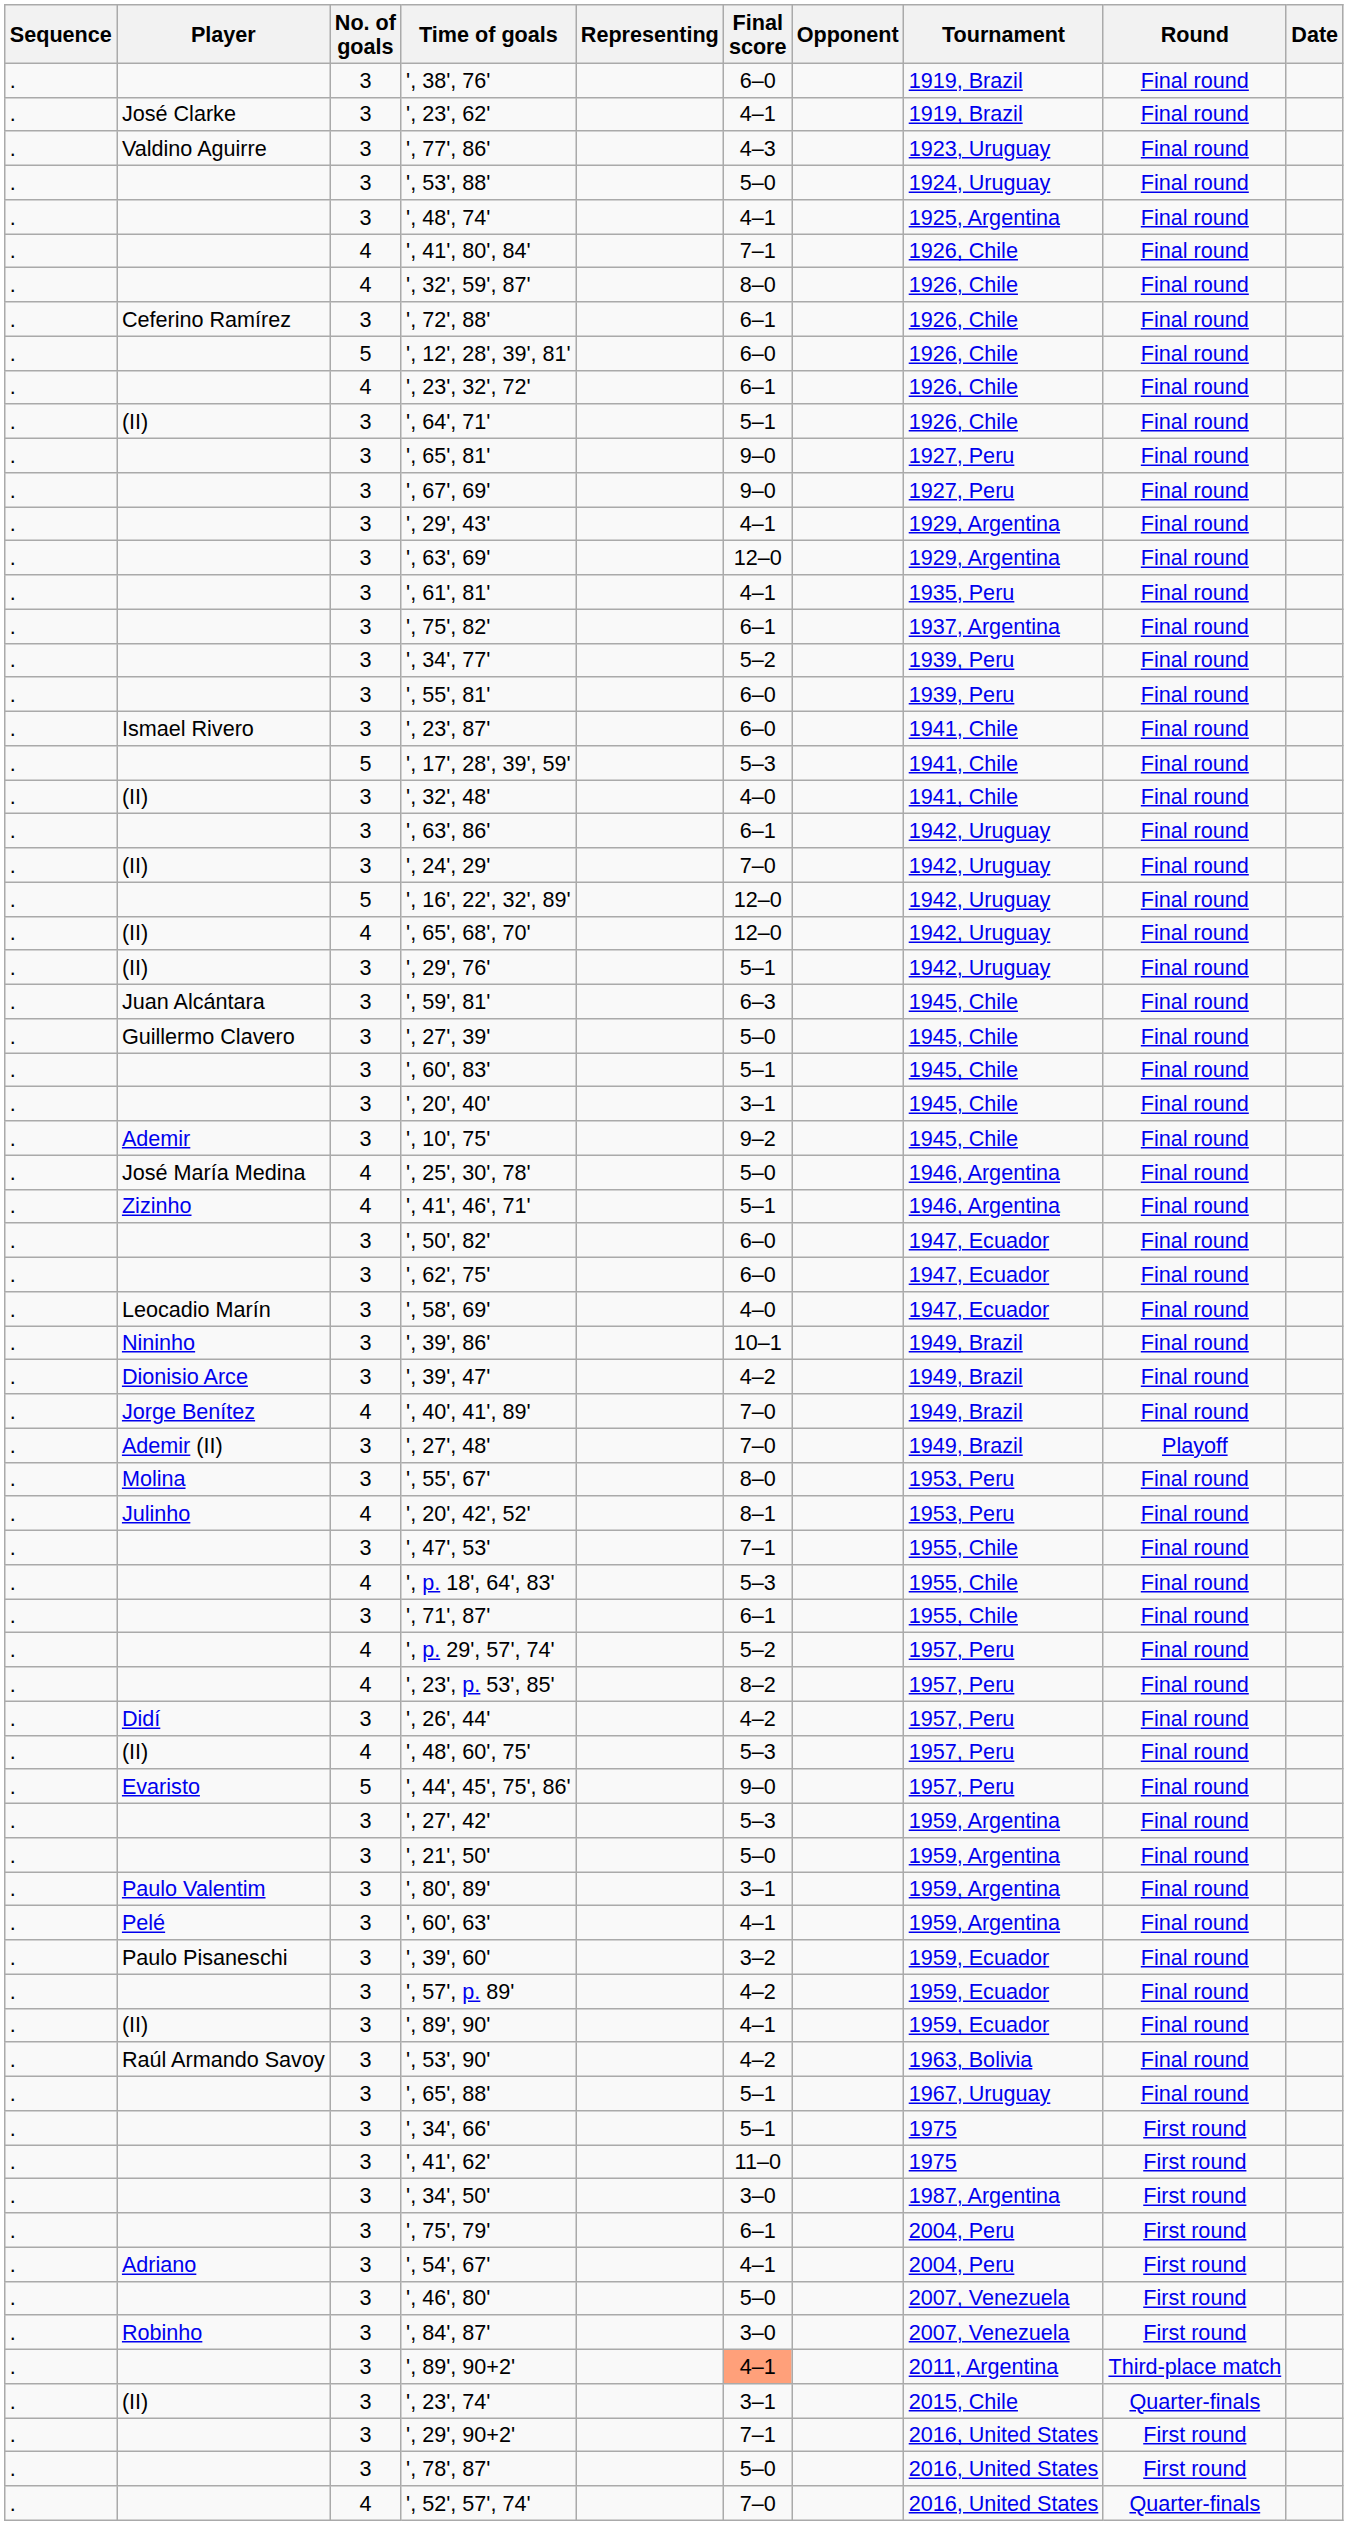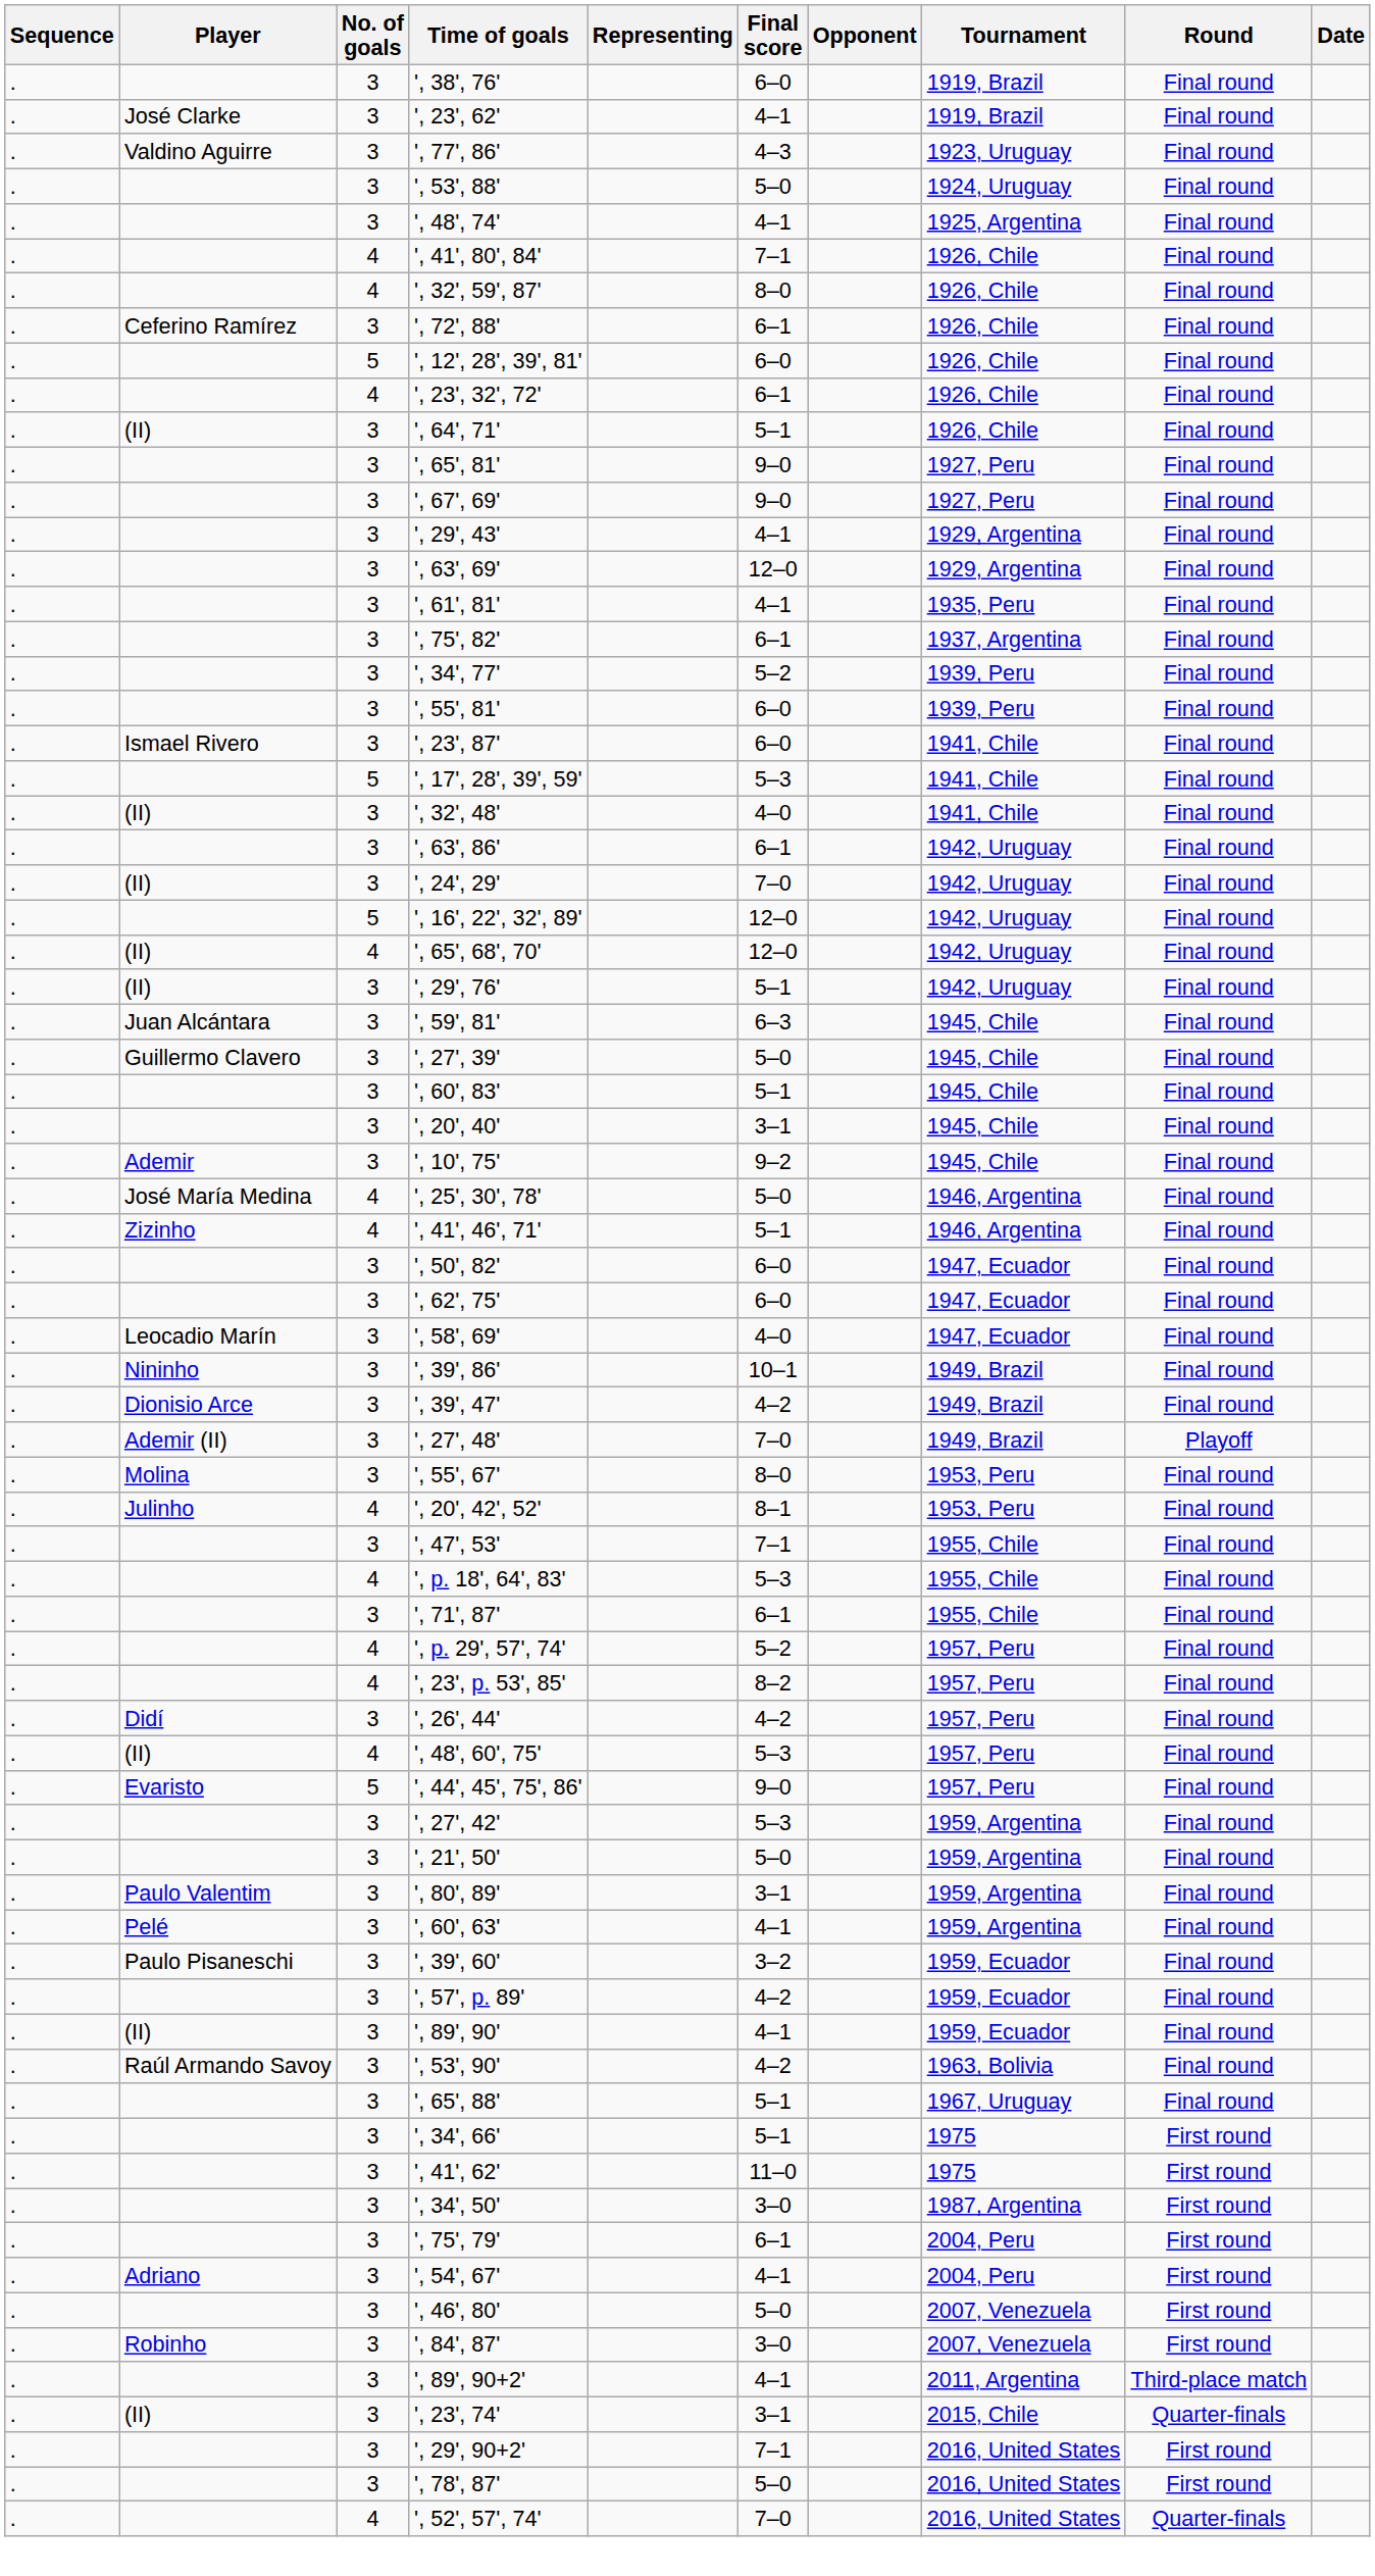- row: . | Jorge Benítez | 4 | ', 40', 41', 89' | 7–0 | 1949, Brazil | Final round
', 89', 90+2' | Final score: lightsalmon background -> no background
